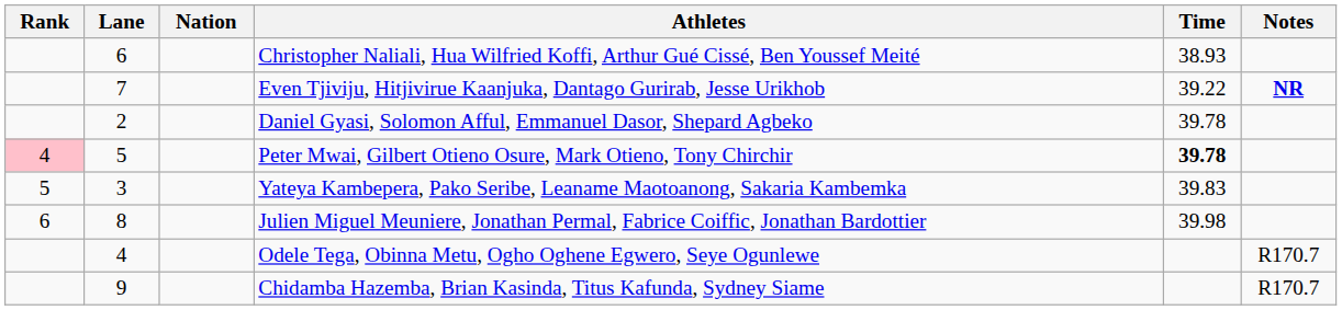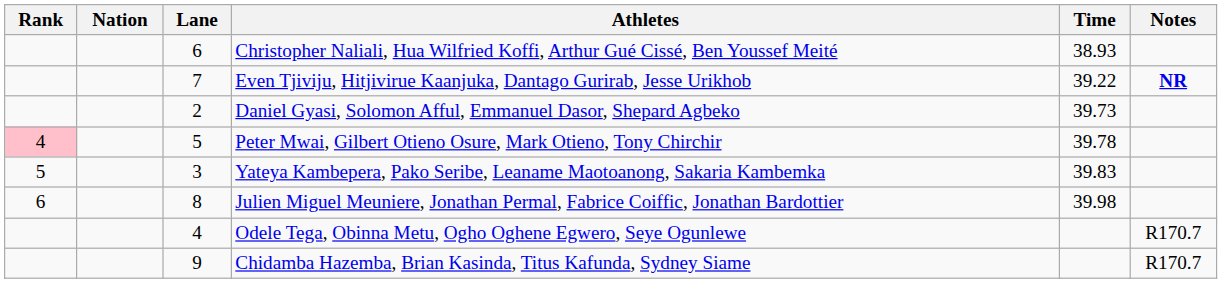columns swapped: Lane <-> Nation
Daniel Gyasi, Solomon Afful, Emmanuel Dasor, Shepard Agbeko | Time: 39.78 -> 39.73
Peter Mwai, Gilbert Otieno Osure, Mark Otieno, Tony Chirchir | Time: bold -> normal
